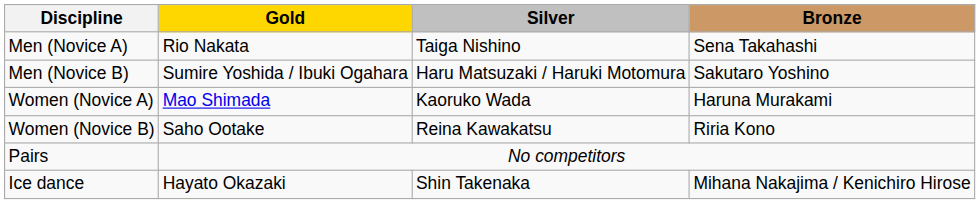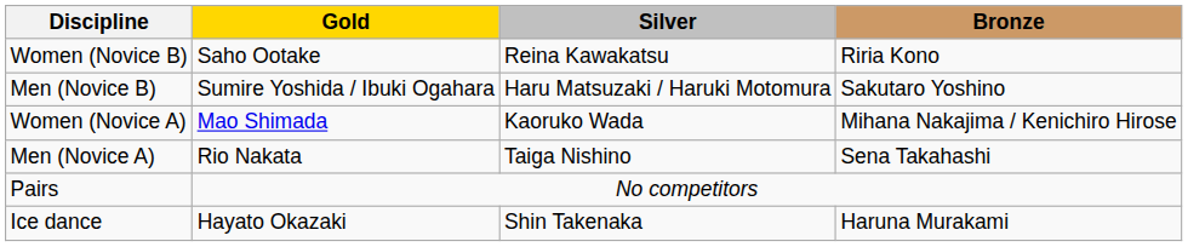rows swapped: Men (Novice A) <-> Women (Novice B)
Women (Novice A) | Bronze: Haruna Murakami -> Mihana Nakajima / Kenichiro Hirose
Ice dance | Bronze: Mihana Nakajima / Kenichiro Hirose -> Haruna Murakami
